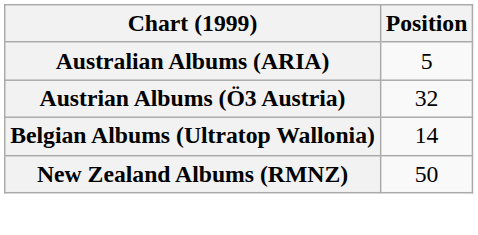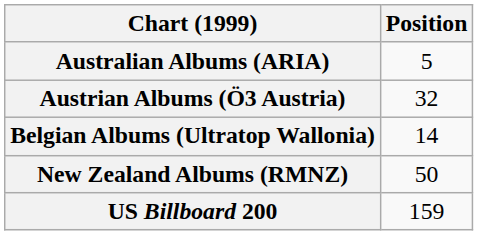+ row: US Billboard 200 | 159
